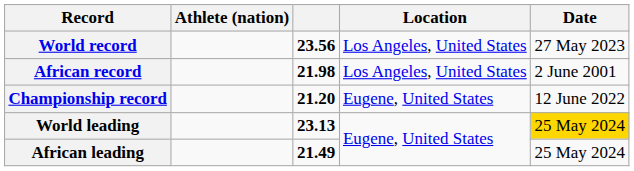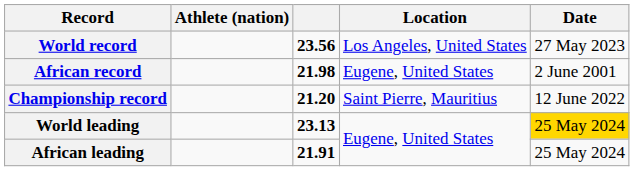African record | Location: Los Angeles, United States -> Eugene, United States
Championship record | Location: Eugene, United States -> Saint Pierre, Mauritius
African leading | column 3: 21.49 -> 21.91
